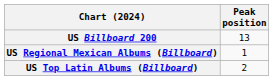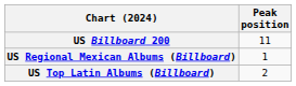US Billboard 200 | Peak position: 13 -> 11
